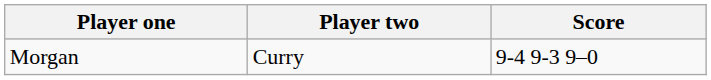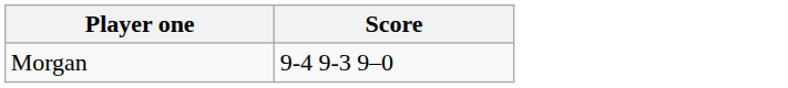- column: Player two | Curry
